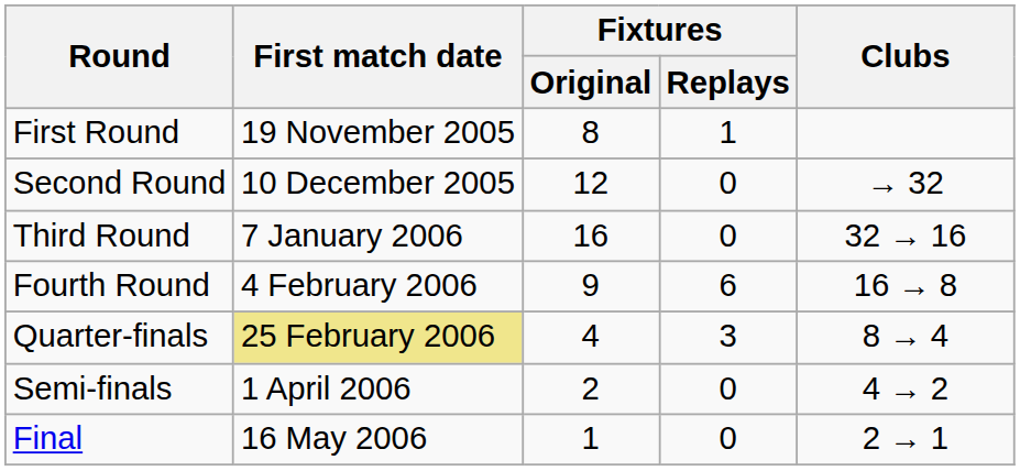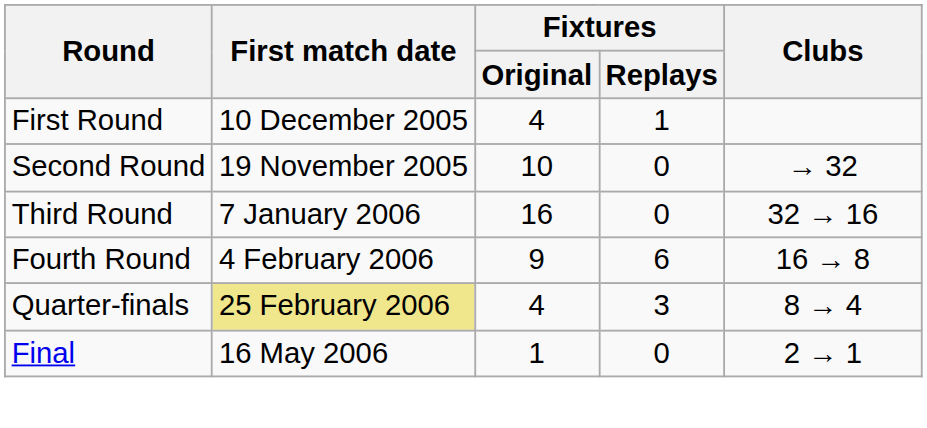First Round | First match date: 19 November 2005 -> 10 December 2005
First Round | Fixtures / Original: 8 -> 4
Second Round | First match date: 10 December 2005 -> 19 November 2005
Second Round | Fixtures / Original: 12 -> 10
- row: Semi-finals | 1 April 2006 | 2 | 0 | 4 → 2
